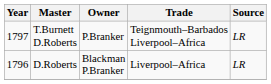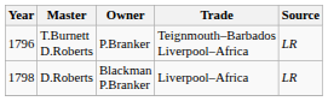T.Burnett D.Roberts | Year: 1797 -> 1796
D.Roberts | Year: 1796 -> 1798
